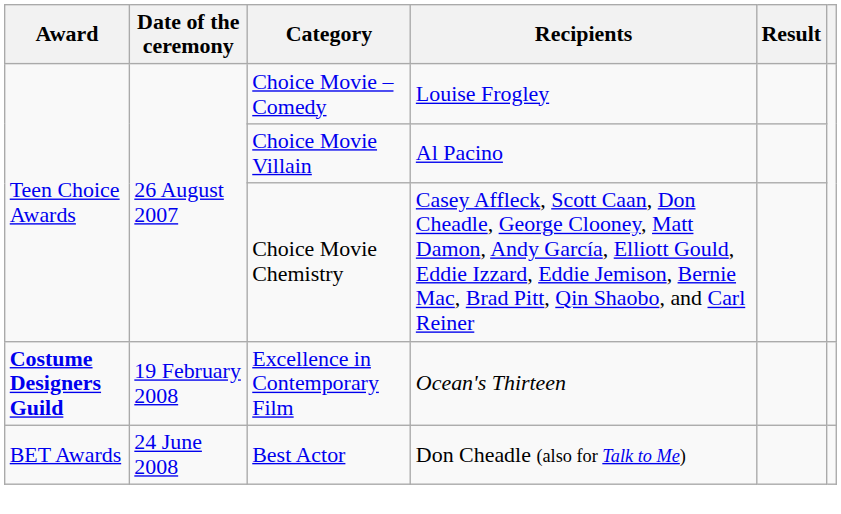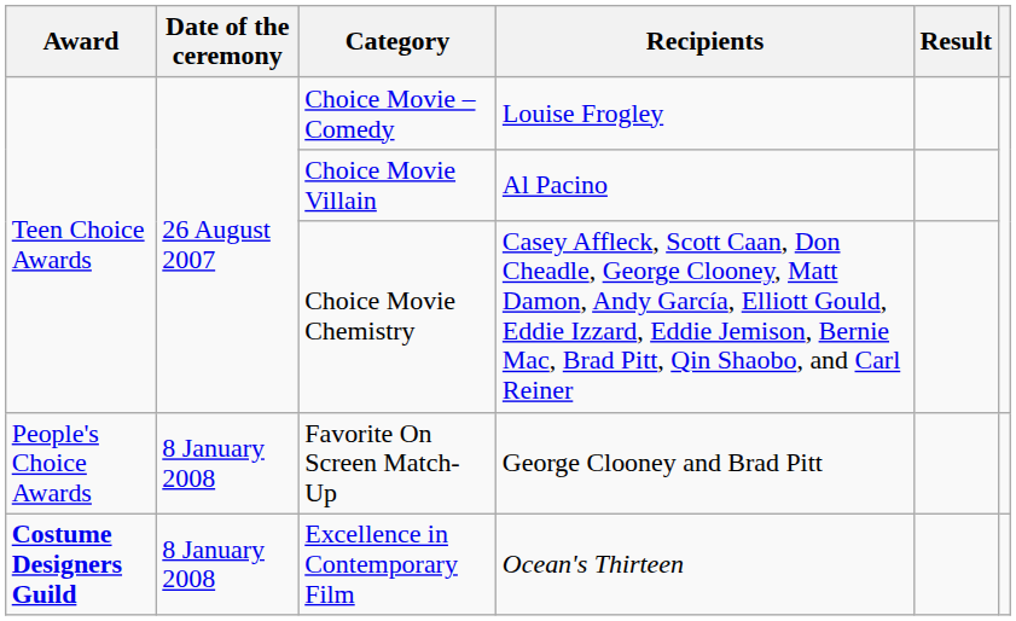+ row: People's Choice Awards | 8 January 2008 | Favorite On Screen Match-Up | George Clooney and Brad Pitt
Excellence in Contemporary Film | Date of the ceremony: 19 February 2008 -> 8 January 2008
- row: BET Awards | 24 June 2008 | Best Actor | Don Cheadle (also for Talk to Me)
